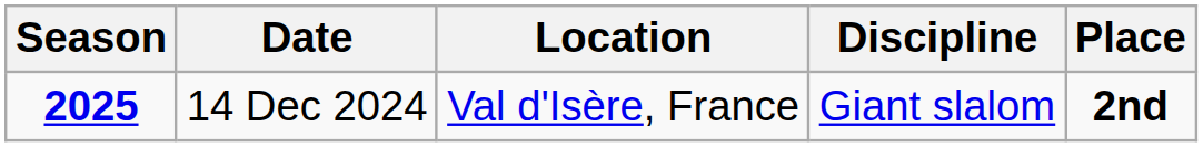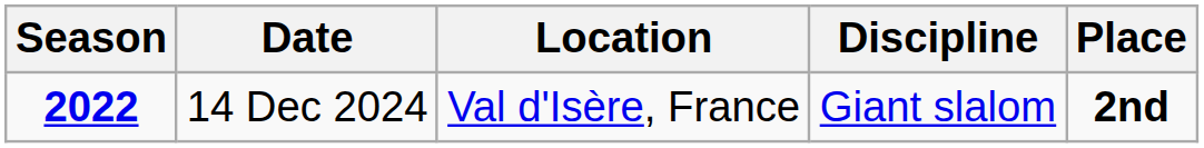14 Dec 2024 | Season: 2025 -> 2022
